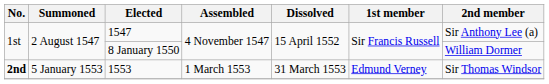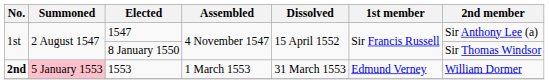8 January 1550 | 2nd member: William Dormer -> Sir Thomas Windsor
1553 | Summoned: no background -> pink background
1553 | 2nd member: Sir Thomas Windsor -> William Dormer
